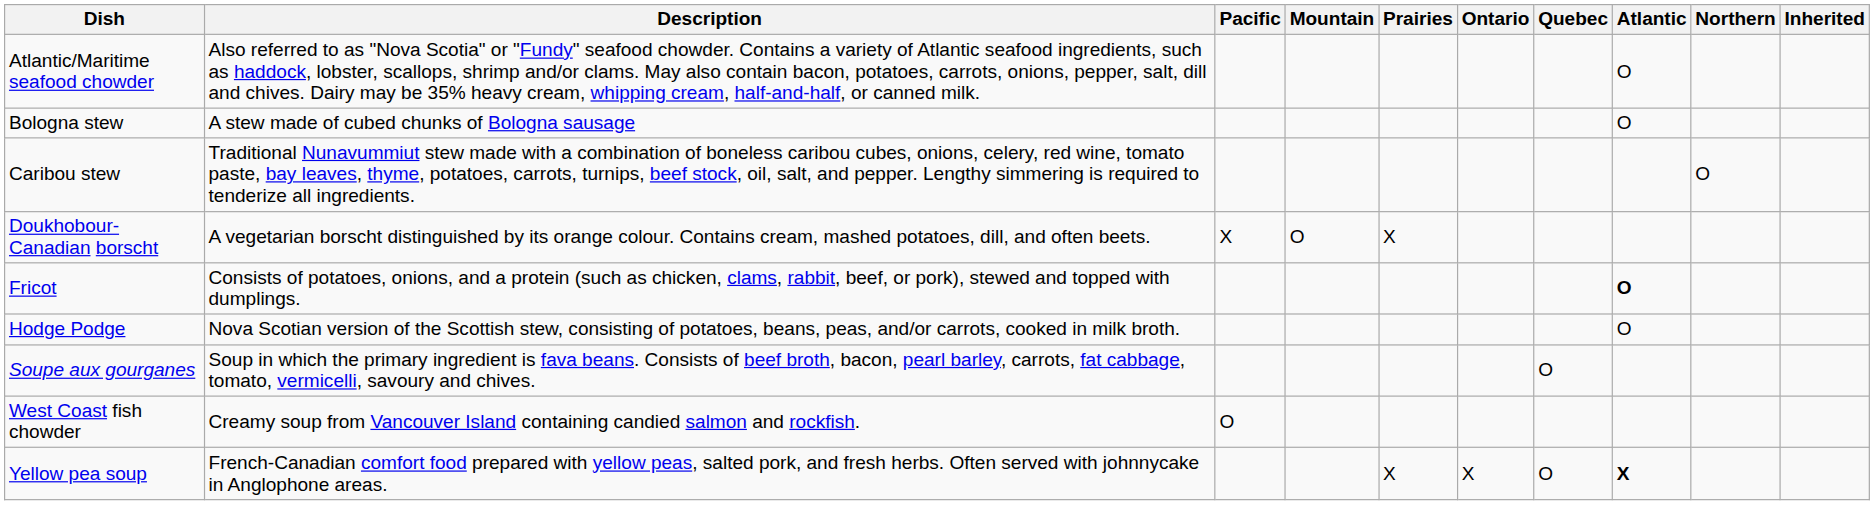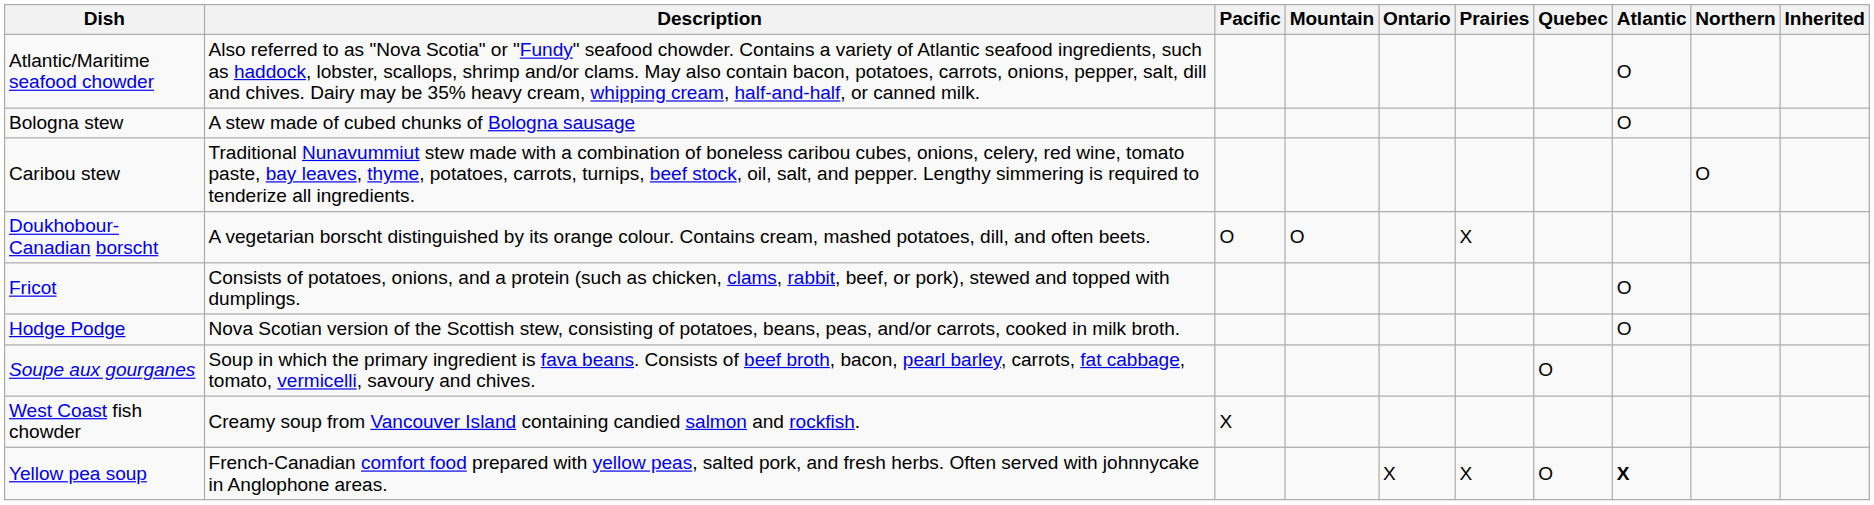columns swapped: Prairies <-> Ontario
Doukhobour-Canadian borscht | Pacific: X -> O
Fricot | Atlantic: bold -> normal
West Coast fish chowder | Pacific: O -> X
